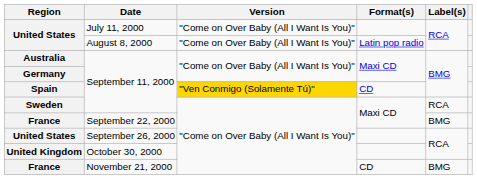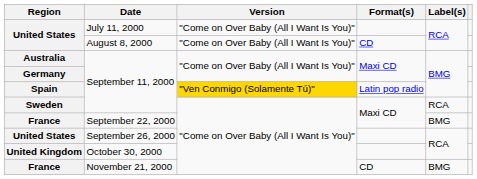United States / August 8, 2000 | Format(s): Latin pop radio -> CD
Spain | Format(s): CD -> Latin pop radio
